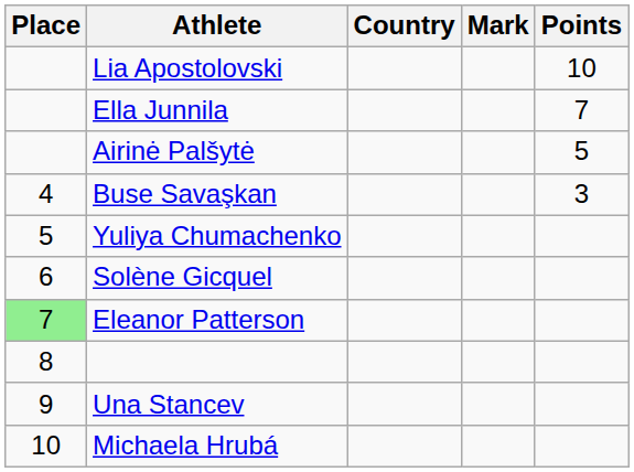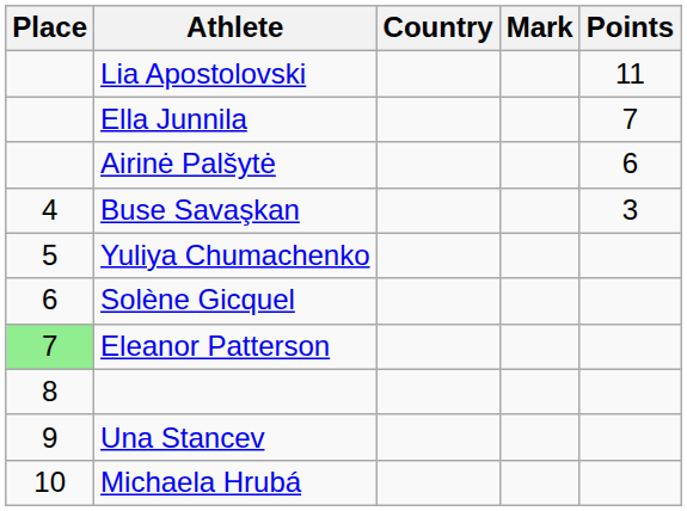Lia Apostolovski | Points: 10 -> 11
Airinė Palšytė | Points: 5 -> 6
